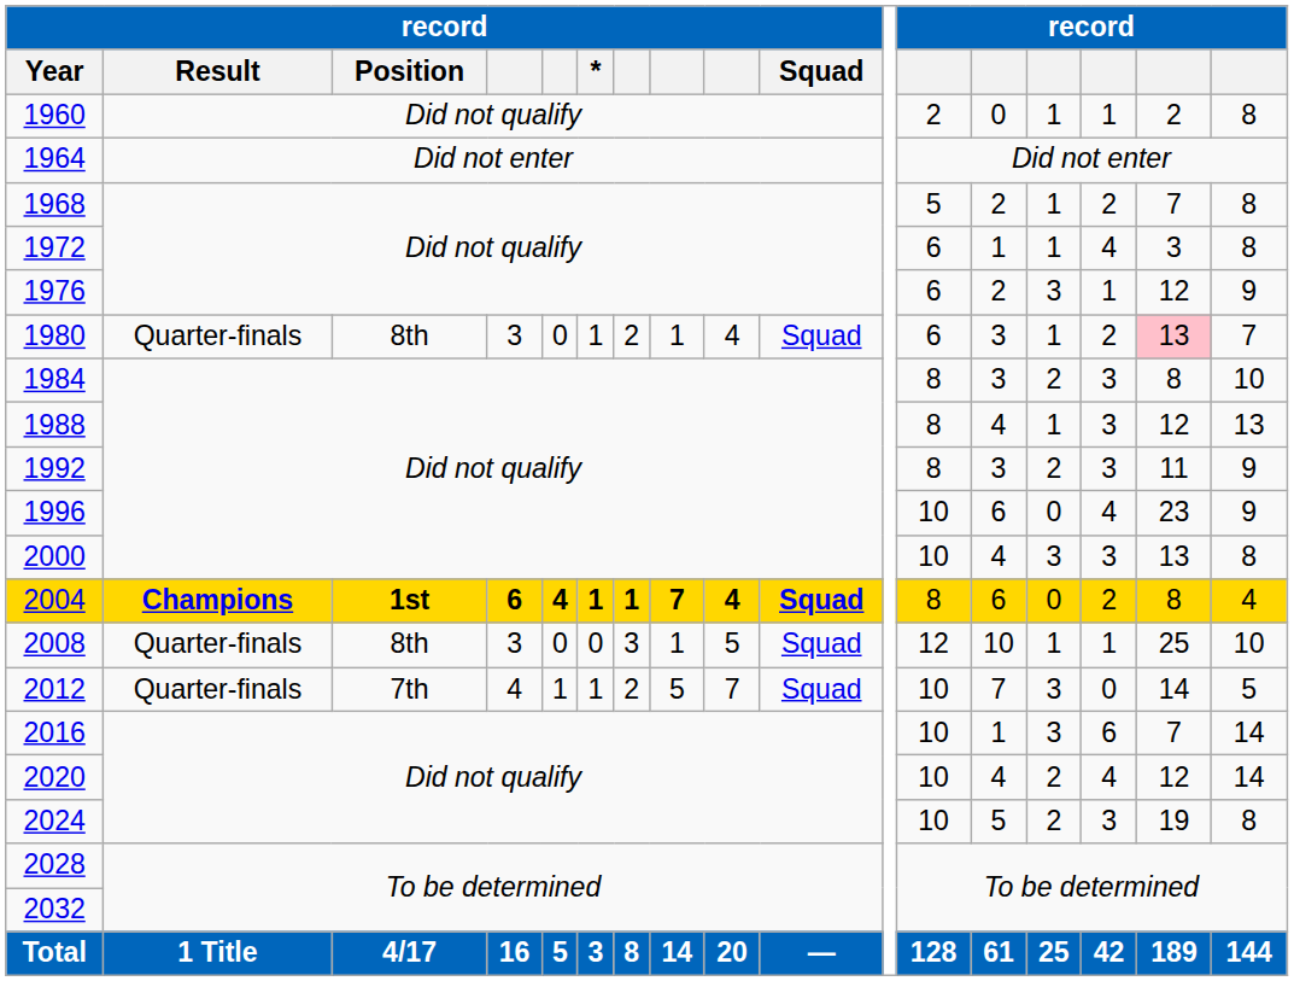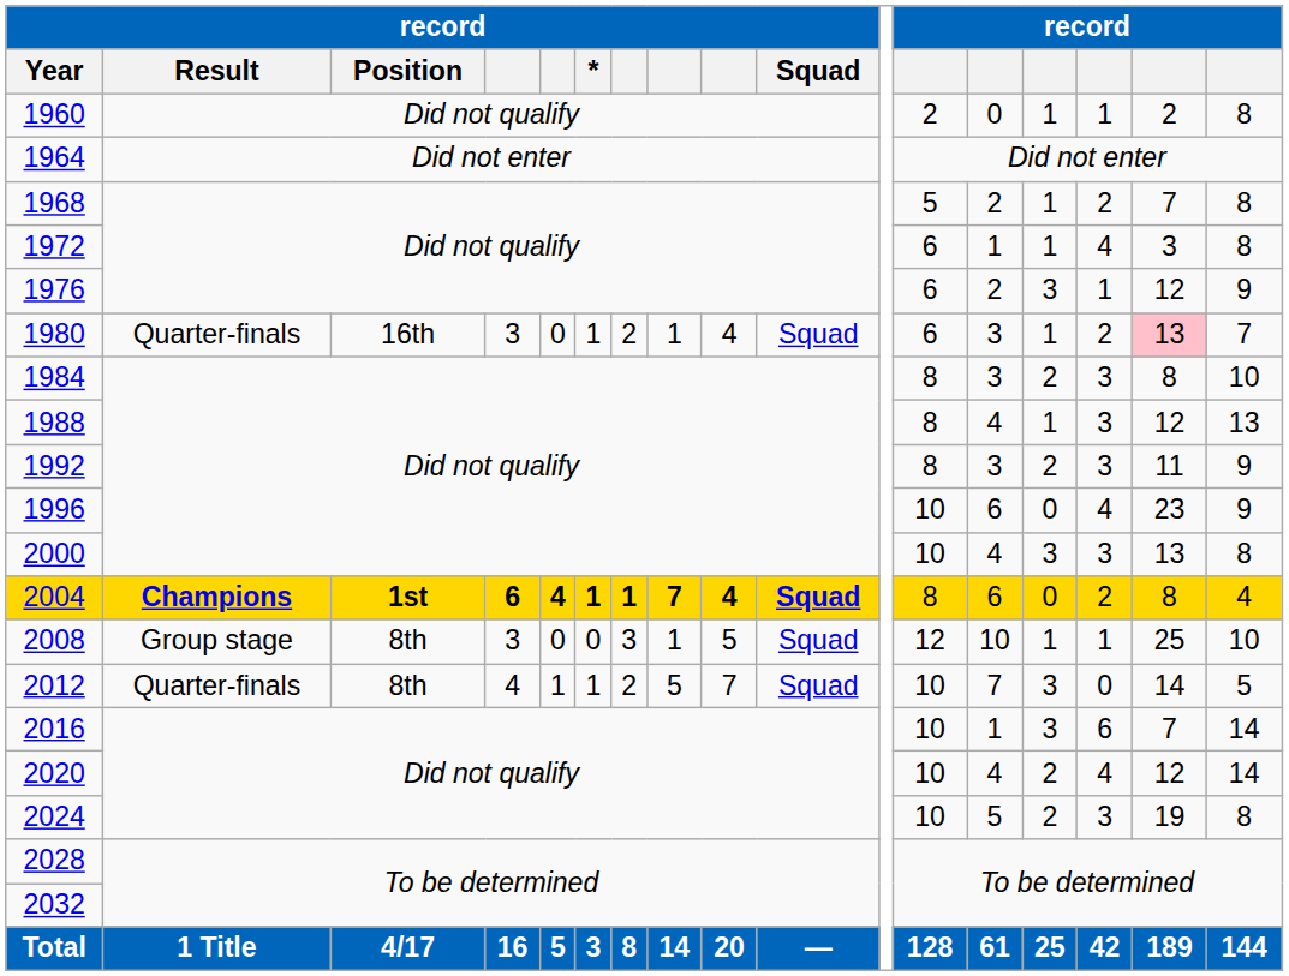1980 | record / Position: 8th -> 16th
2008 | record / Result: Quarter-finals -> Group stage
2012 | record / Position: 7th -> 8th
